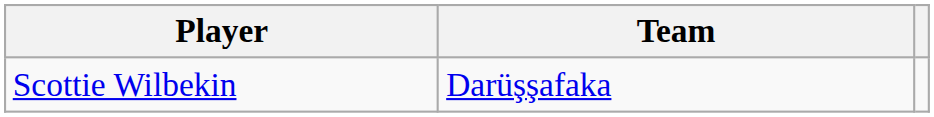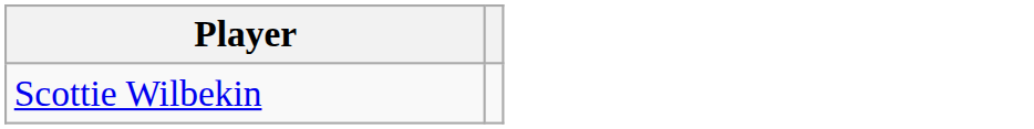- column: Team | Darüşşafaka
